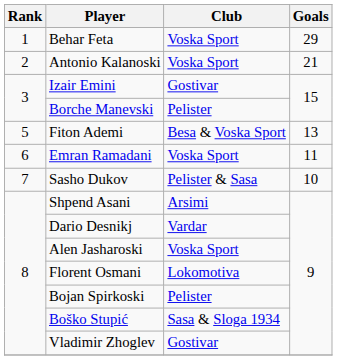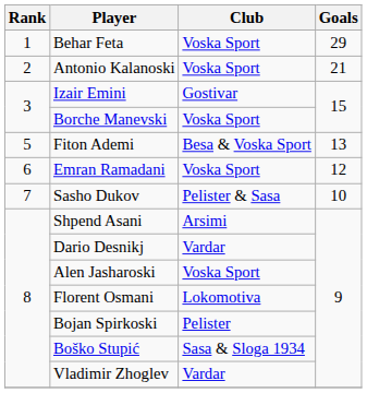Borche Manevski | Club: Pelister -> Voska Sport
Emran Ramadani | Goals: 11 -> 12
Vladimir Zhoglev | Club: Gostivar -> Vardar
